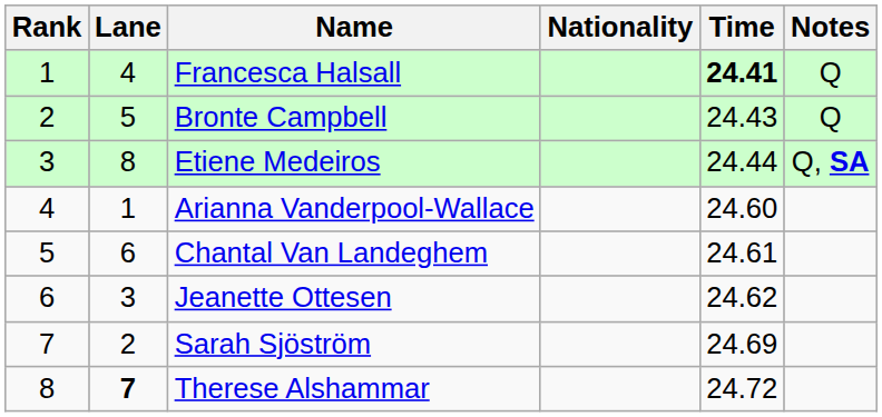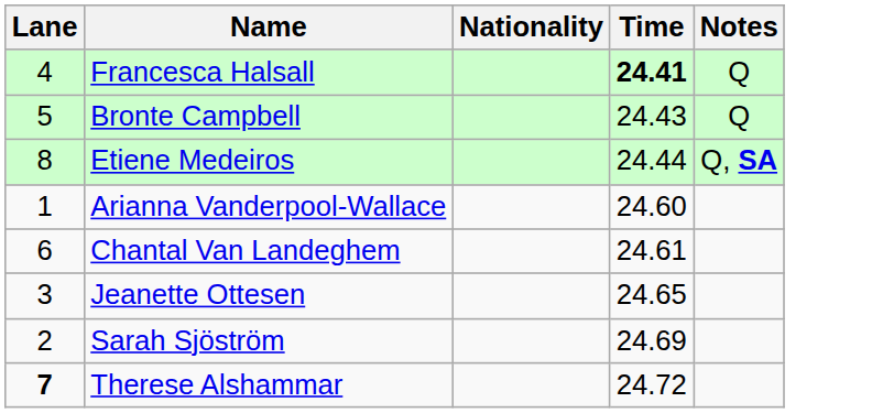- column: Rank | 1 | 2 | 3 | 4 | 5 | 6 | 7 | 8
Jeanette Ottesen | Time: 24.62 -> 24.65
